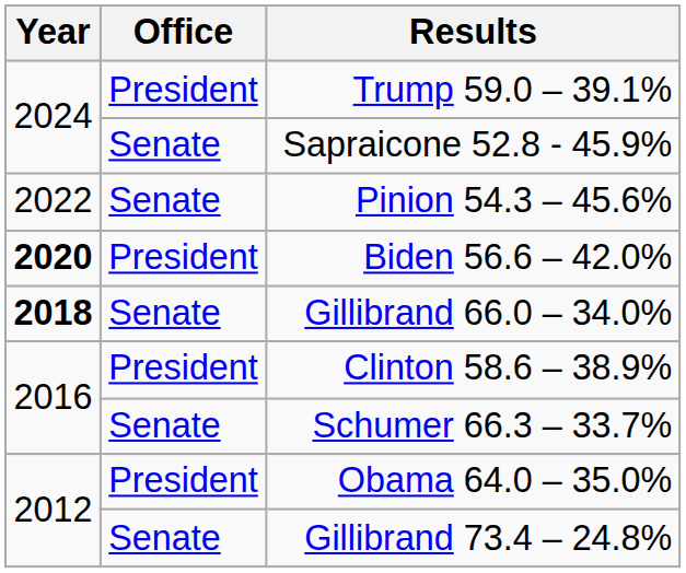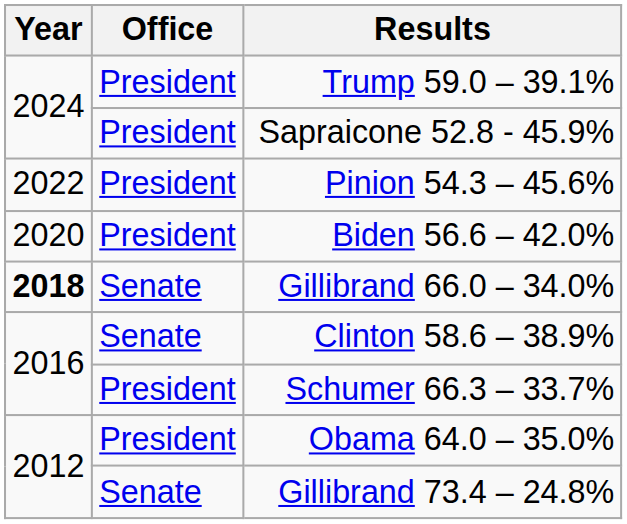Sapraicone 52.8 - 45.9% | Office: Senate -> President
Pinion 54.3 – 45.6% | Office: Senate -> President
Biden 56.6 – 42.0% | Year: bold -> normal
Clinton 58.6 – 38.9% | Office: President -> Senate
Schumer 66.3 – 33.7% | Office: Senate -> President
